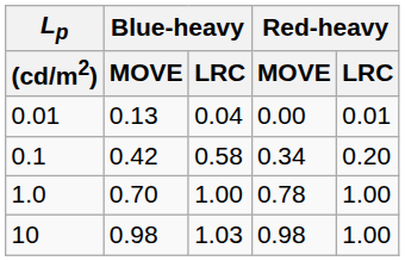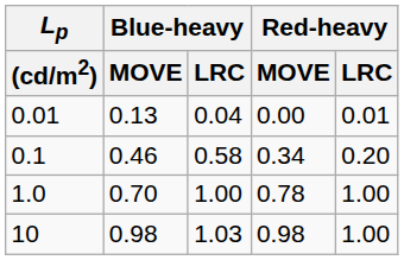0.1 | Blue-heavy / MOVE: 0.42 -> 0.46
